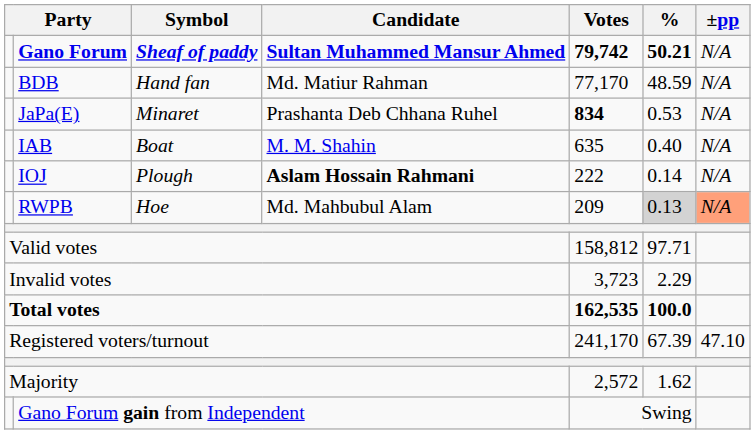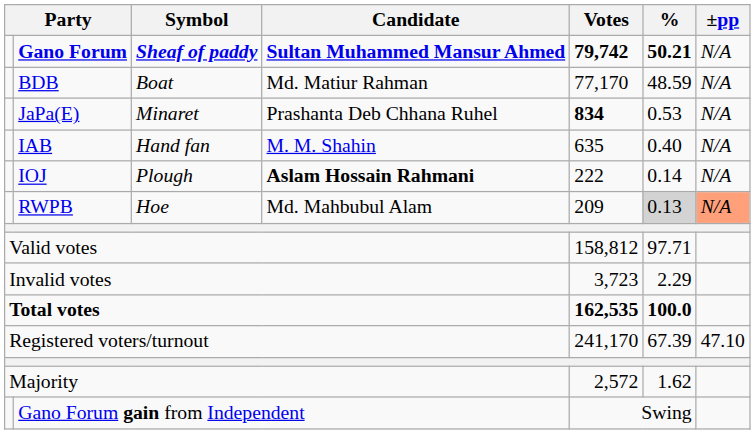BDB | Symbol: Hand fan -> Boat
IAB | Symbol: Boat -> Hand fan
